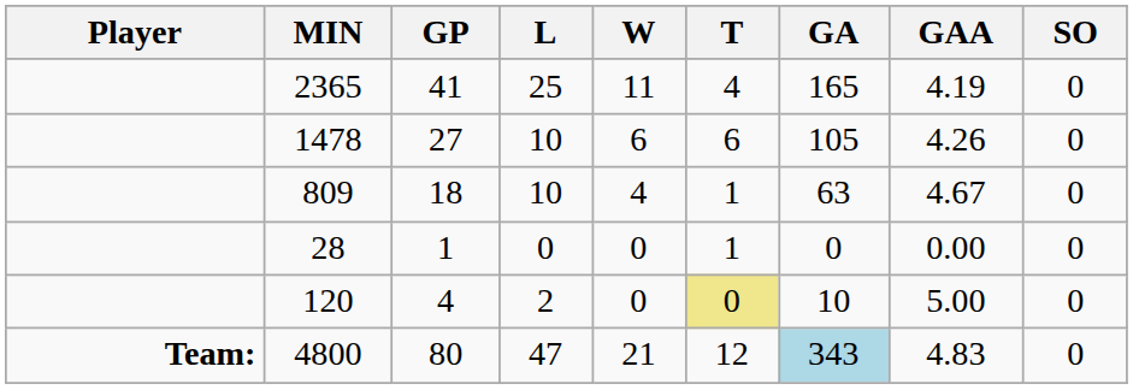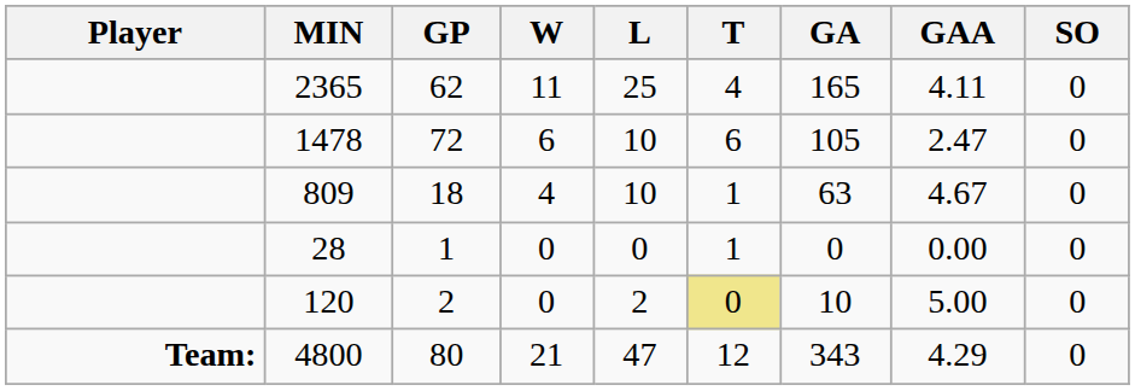columns swapped: W <-> L
2365 | GP: 41 -> 62
2365 | GAA: 4.19 -> 4.11
1478 | GP: 27 -> 72
1478 | GAA: 4.26 -> 2.47
120 | GP: 4 -> 2
4800 | GA: lightblue background -> no background
4800 | GAA: 4.83 -> 4.29
